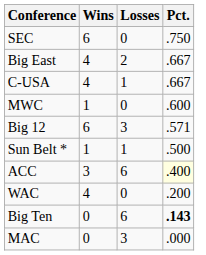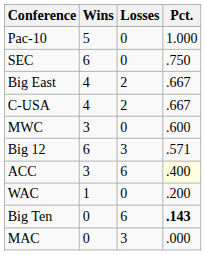+ row: Pac-10 | 5 | 0 | 1.000
C-USA | Losses: 1 -> 2
MWC | Wins: 1 -> 3
- row: Sun Belt * | 1 | 1 | .500
WAC | Wins: 4 -> 1
